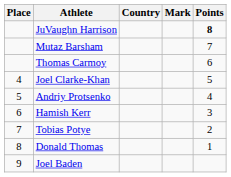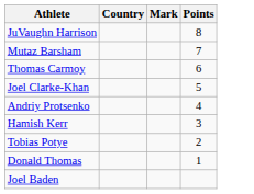- column: Place | 4 | 5 | 6 | 7 | 8 | 9
JuVaughn Harrison | Points: bold -> normal
